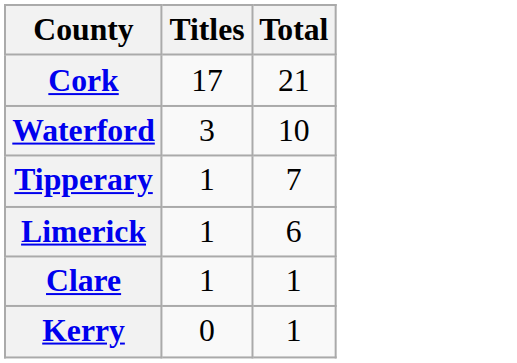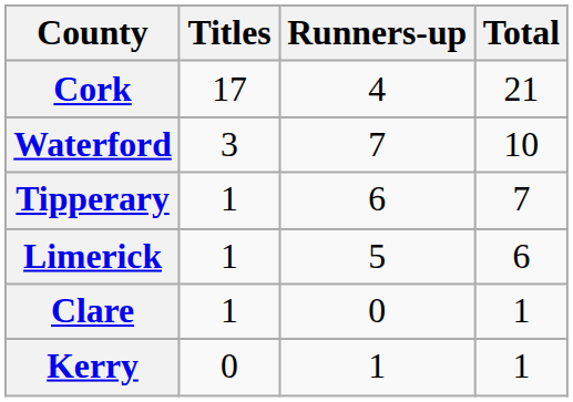+ column: Runners-up | 4 | 7 | 6 | 5 | 0 | 1
